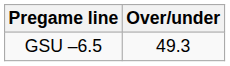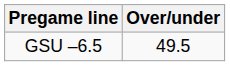GSU –6.5 | Over/under: 49.3 -> 49.5
